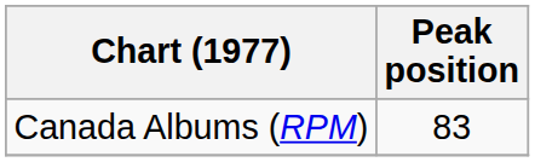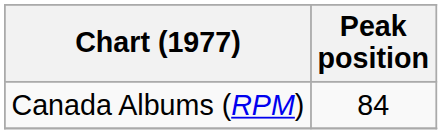Canada Albums (RPM) | Peak position: 83 -> 84
